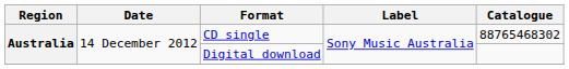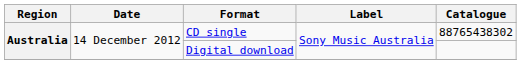CD single | Catalogue: 88765468302 -> 88765438302
